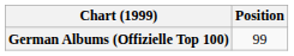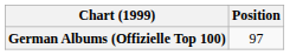German Albums (Offizielle Top 100) | Position: 99 -> 97
